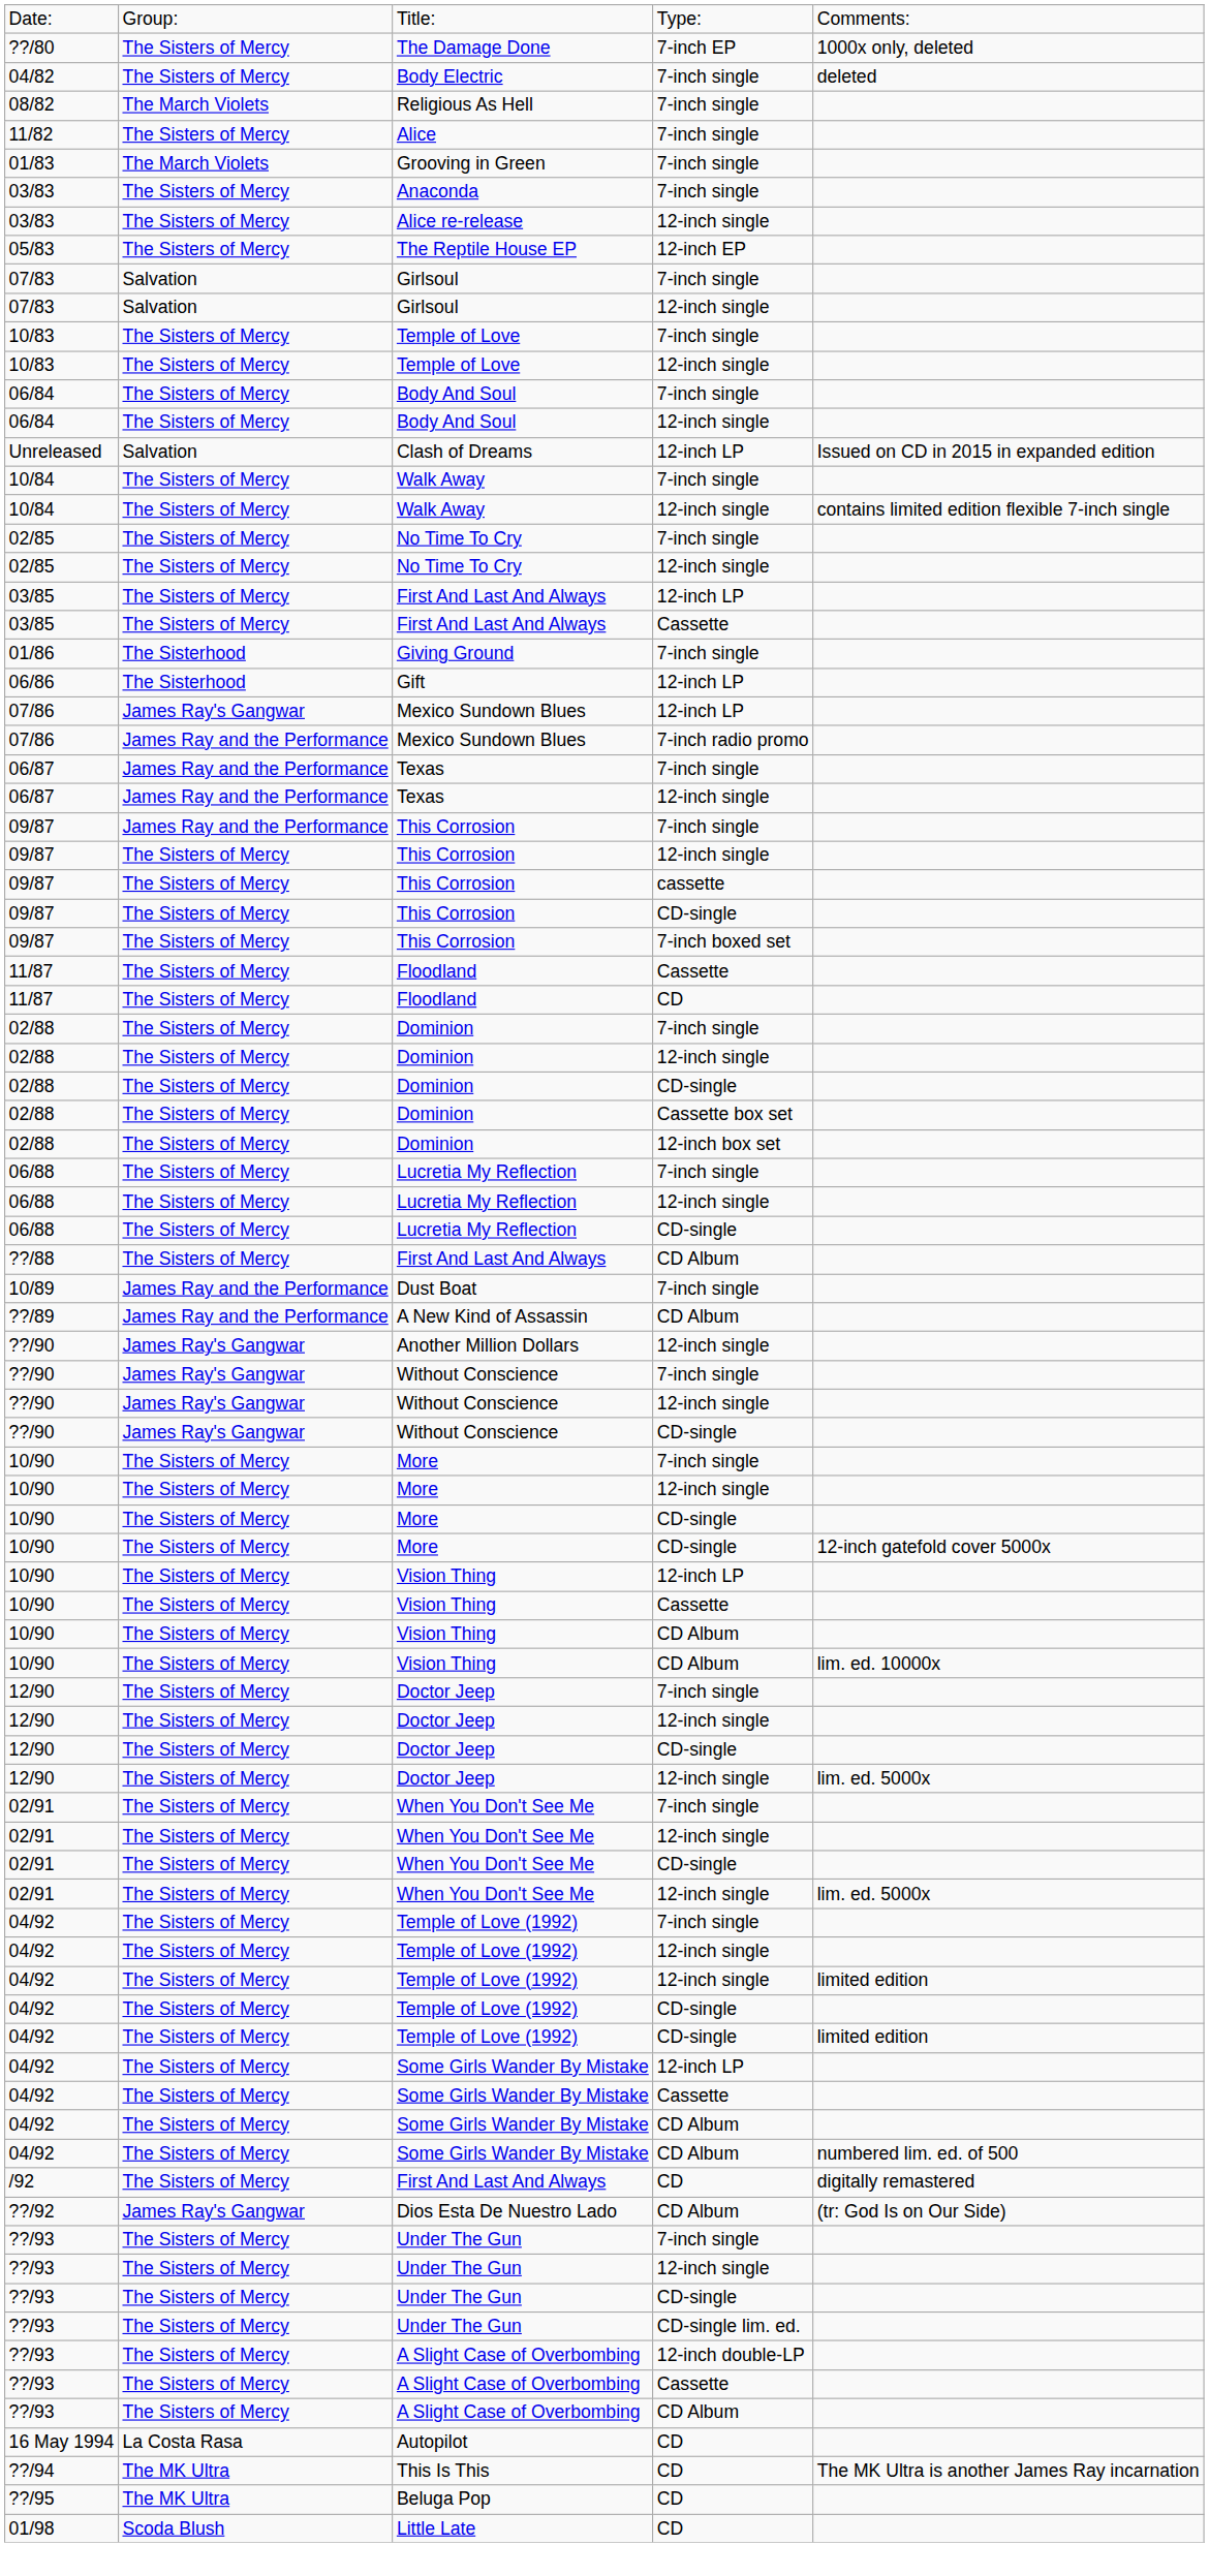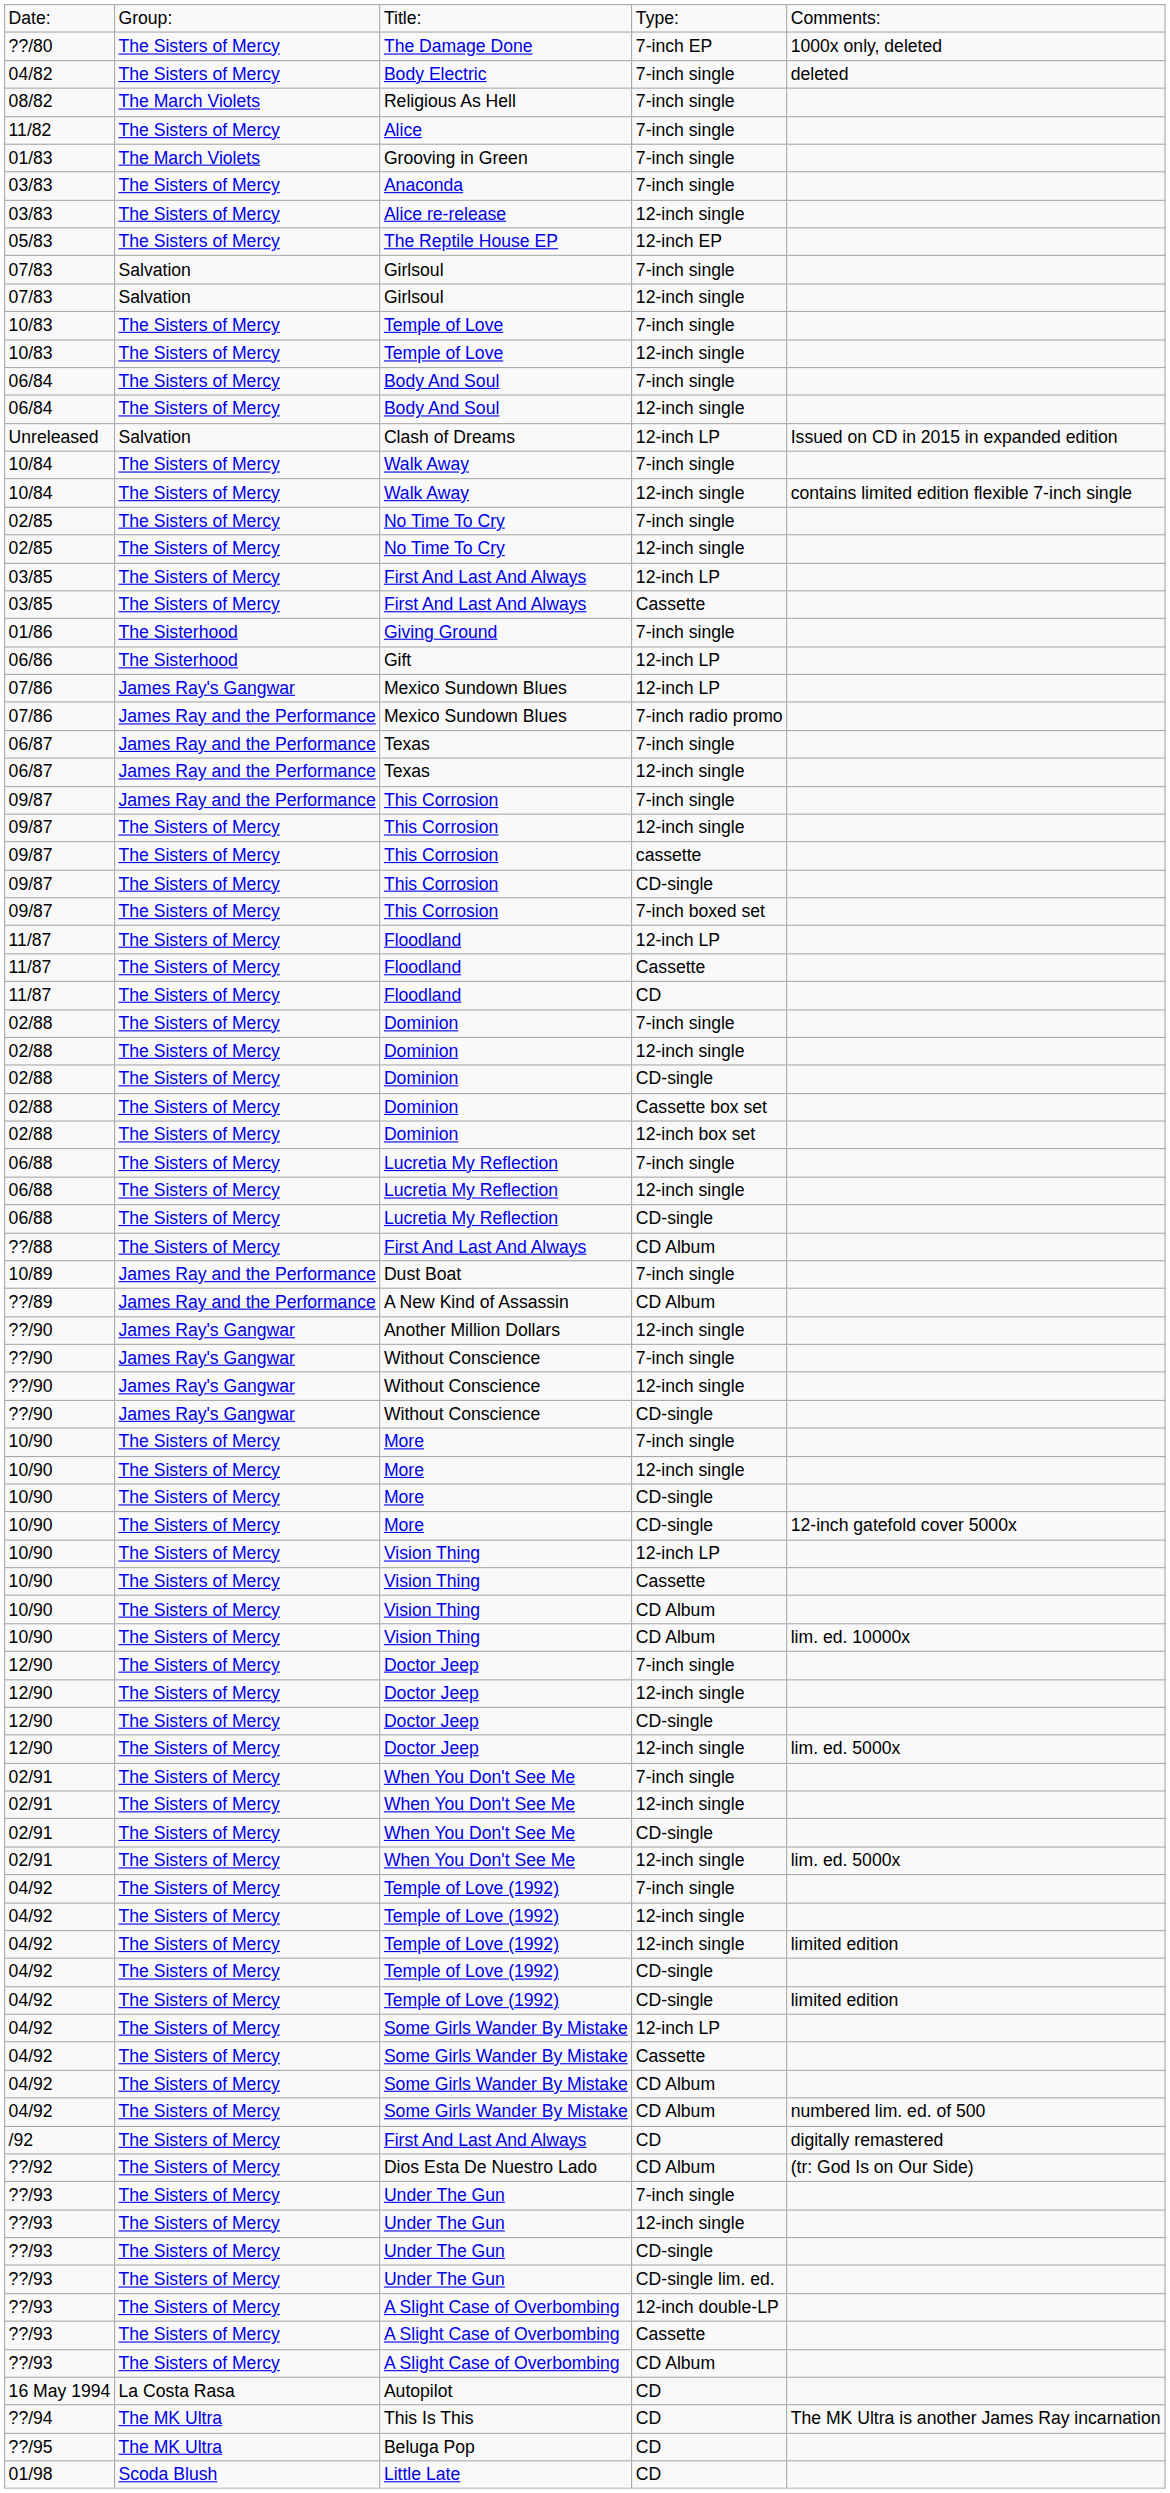+ row: 11/87 | The Sisters of Mercy | Floodland | 12-inch LP
Dios Esta De Nuestro Lado | column 2: James Ray's Gangwar -> The Sisters of Mercy
